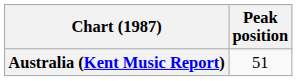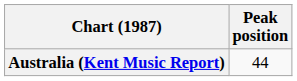Australia (Kent Music Report) | Peak position: 51 -> 44
